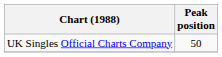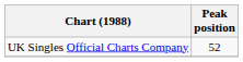UK Singles Official Charts Company | Peak position: 50 -> 52
